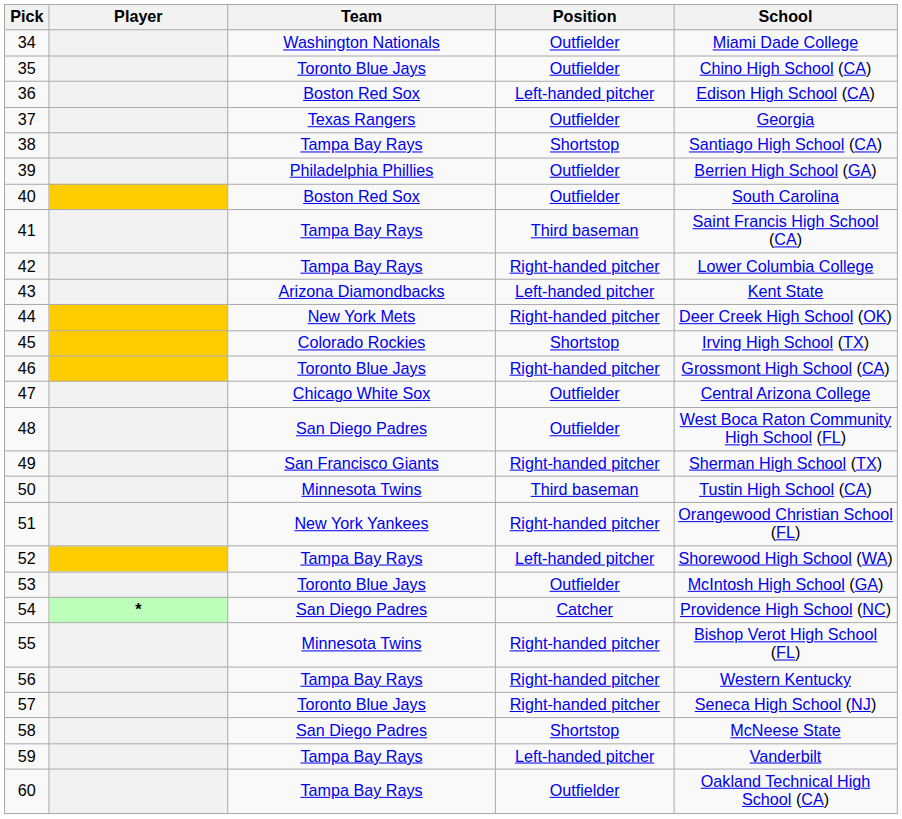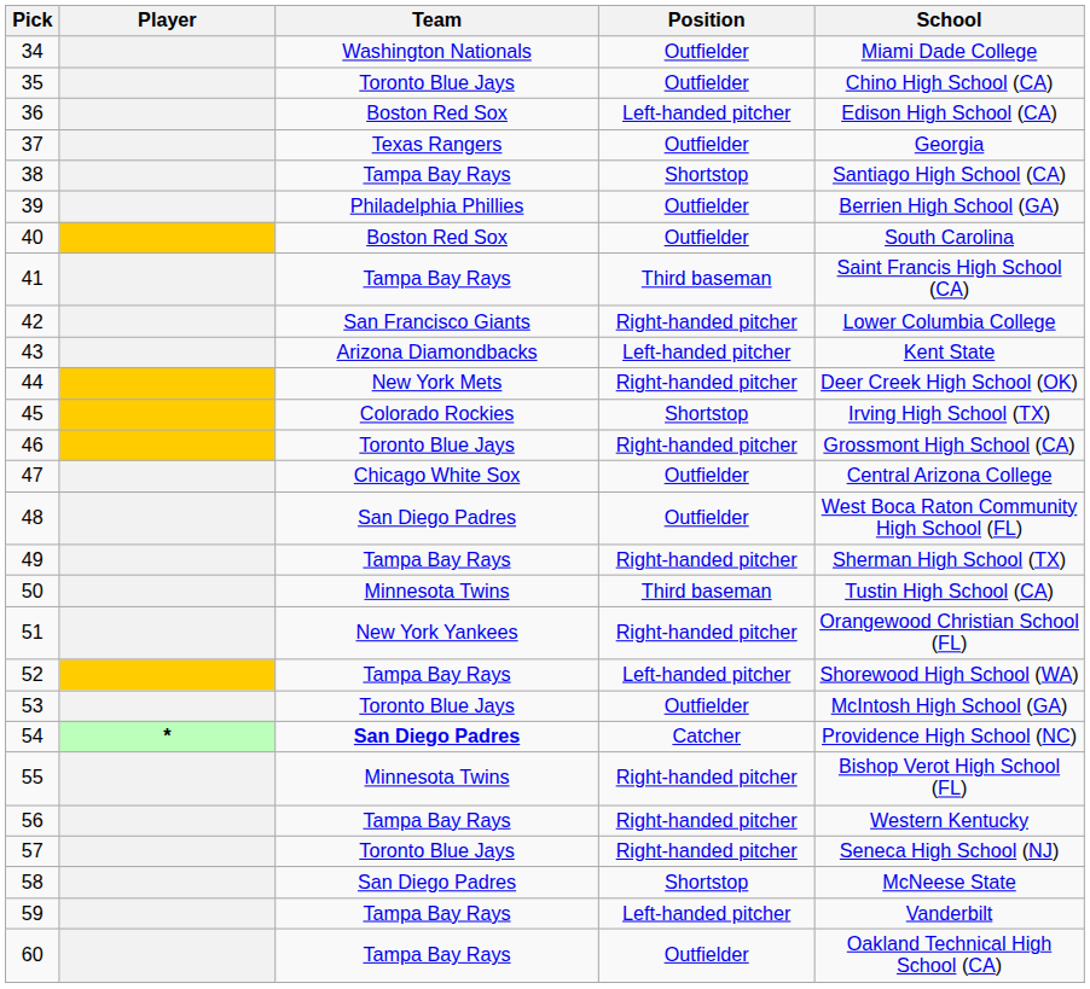42 | Team: Tampa Bay Rays -> San Francisco Giants
49 | Team: San Francisco Giants -> Tampa Bay Rays
54 | Team: normal -> bold
